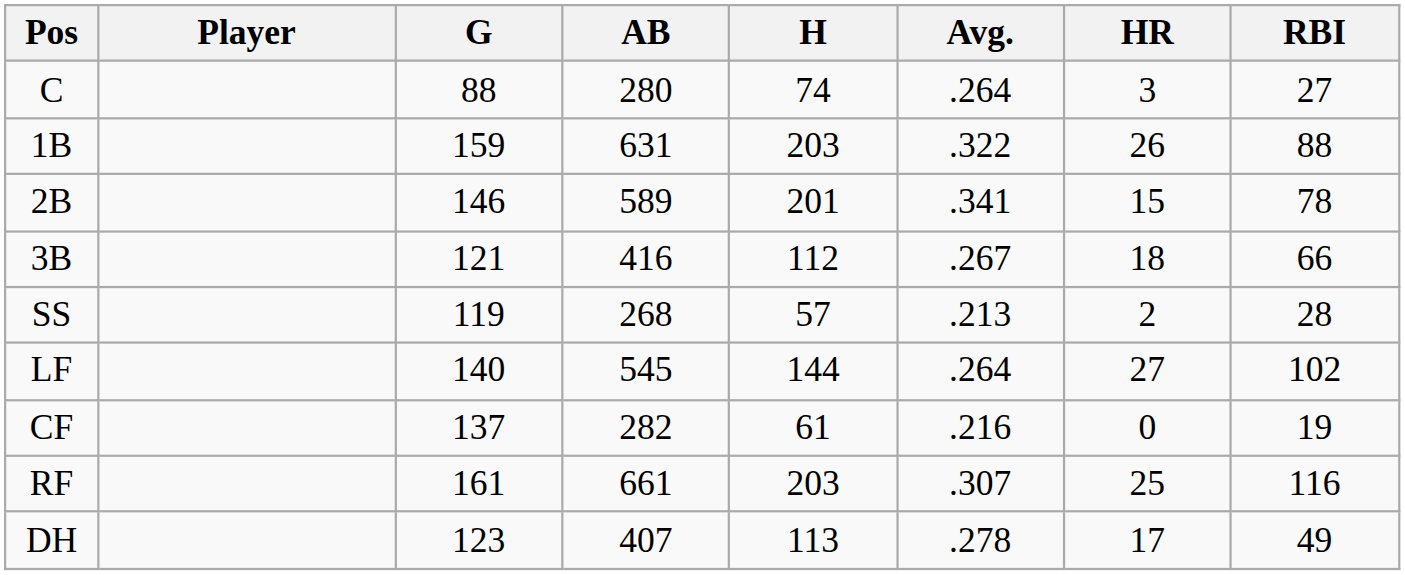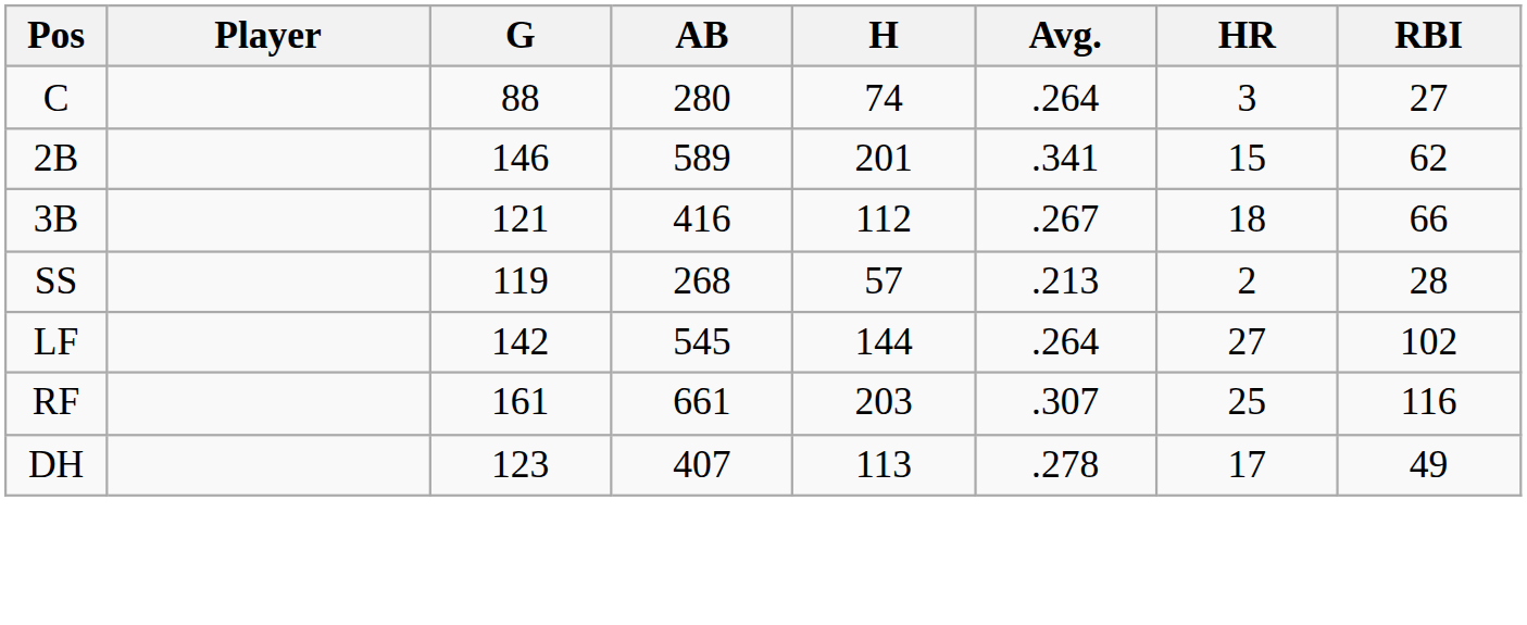- row: 1B | 159 | 631 | 203 | .322 | 26 | 88
2B | RBI: 78 -> 62
LF | G: 140 -> 142
- row: CF | 137 | 282 | 61 | .216 | 0 | 19
